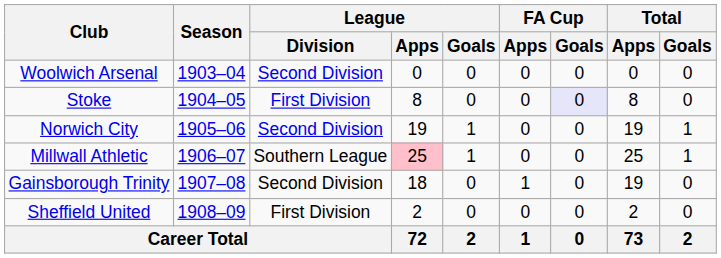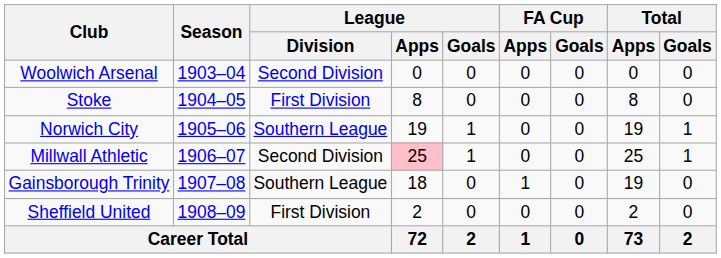Stoke | FA Cup / Goals: lavender background -> no background
Norwich City | League / Division: Second Division -> Southern League
Millwall Athletic | League / Division: Southern League -> Second Division
Gainsborough Trinity | League / Division: Second Division -> Southern League
